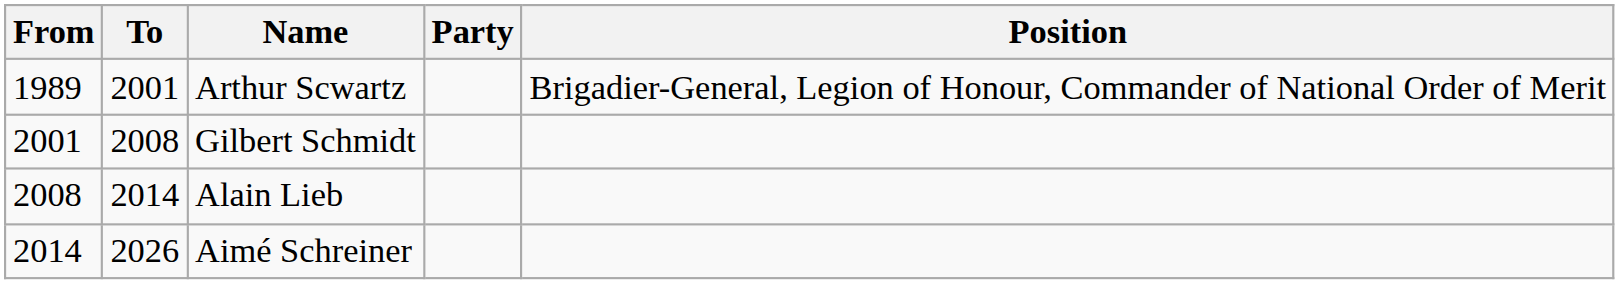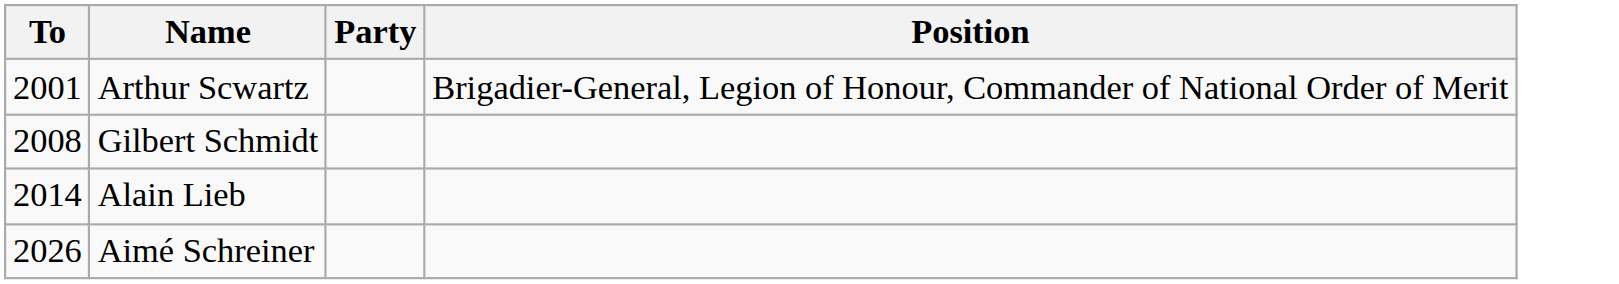- column: From | 1989 | 2001 | 2008 | 2014
